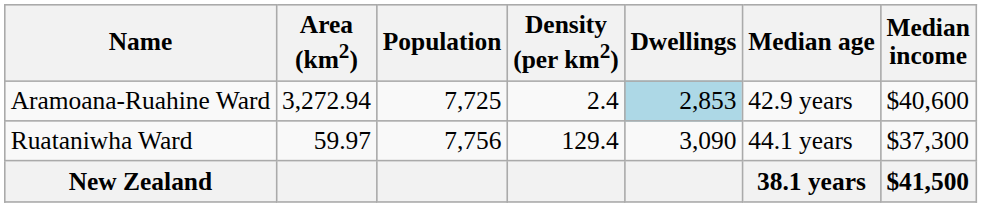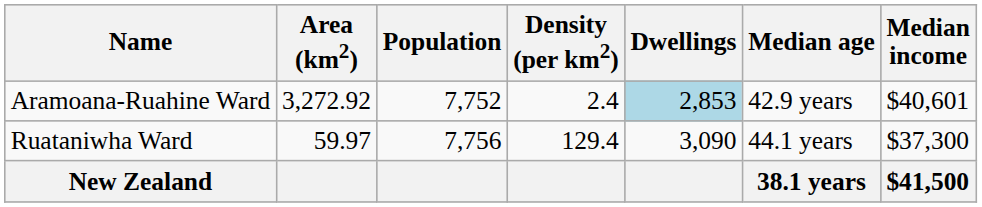Aramoana-Ruahine Ward | Area (km2): 3,272.94 -> 3,272.92
Aramoana-Ruahine Ward | Population: 7,725 -> 7,752
Aramoana-Ruahine Ward | Median income: $40,600 -> $40,601
